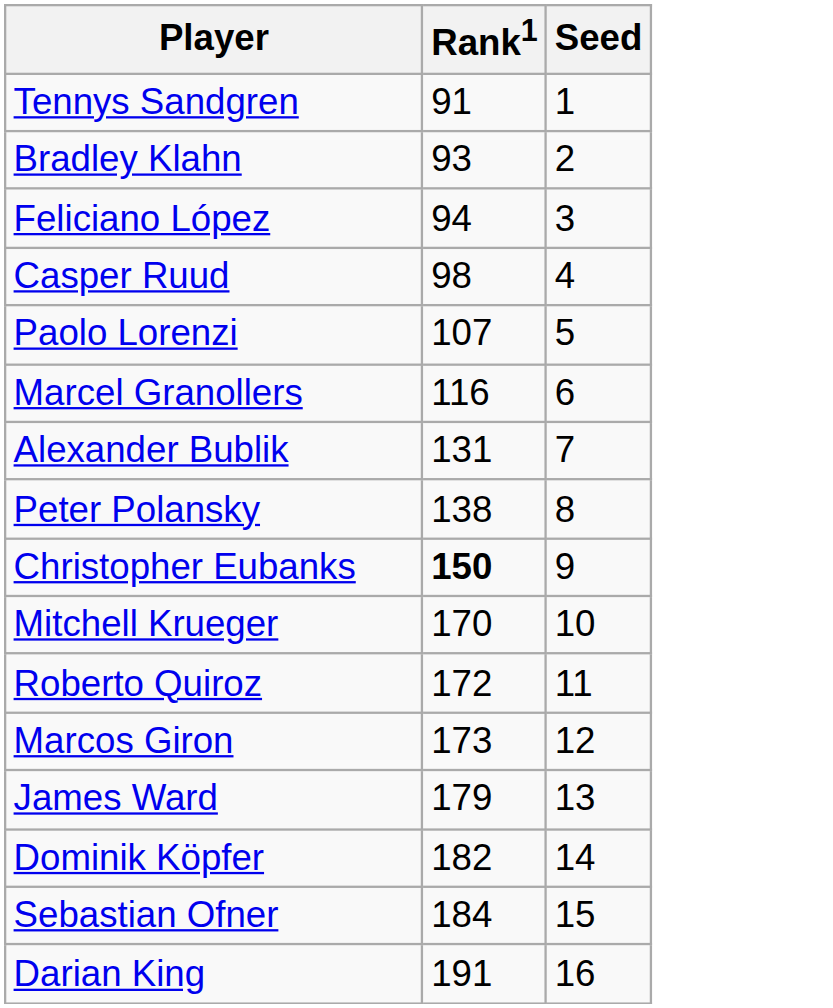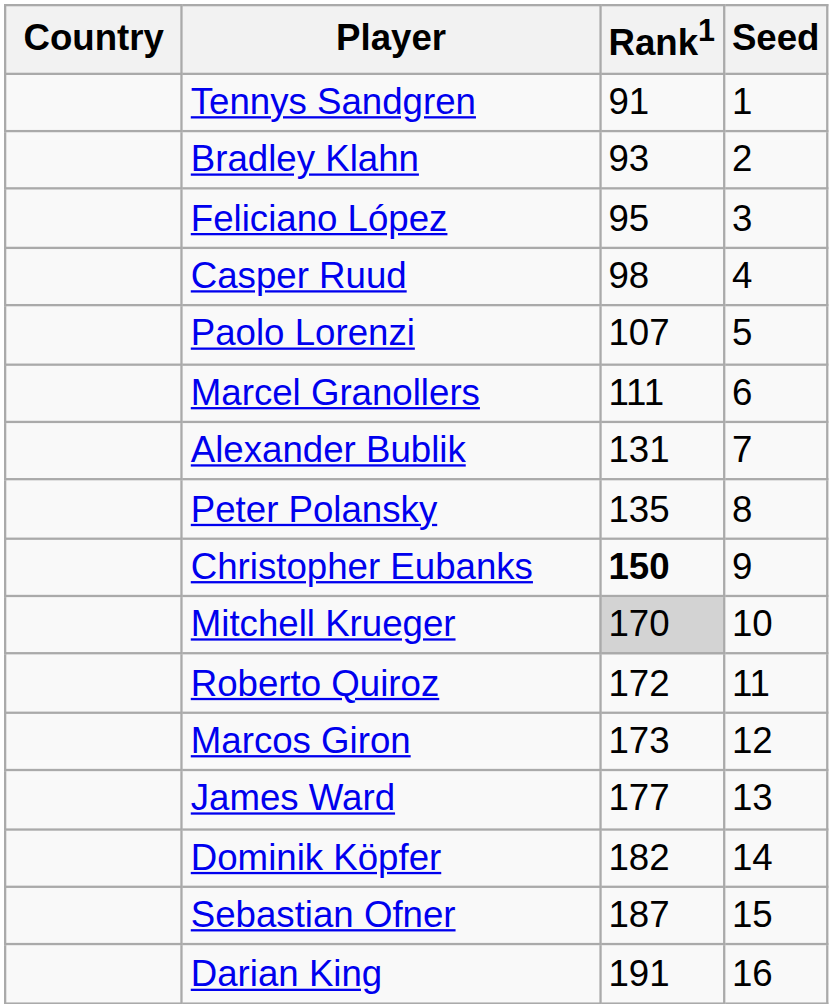+ column: Country
Feliciano López | Rank1: 94 -> 95
Marcel Granollers | Rank1: 116 -> 111
Peter Polansky | Rank1: 138 -> 135
Mitchell Krueger | Rank1: no background -> lightgrey background
James Ward | Rank1: 179 -> 177
Sebastian Ofner | Rank1: 184 -> 187
